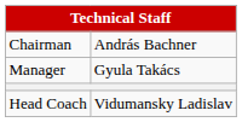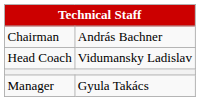rows swapped: Manager <-> Head Coach
